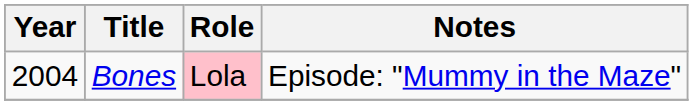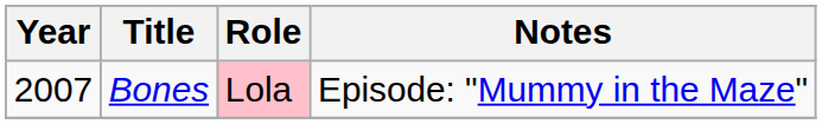Bones | Year: 2004 -> 2007
